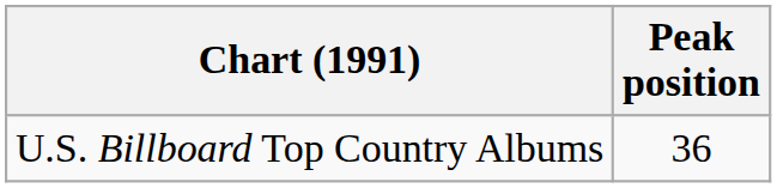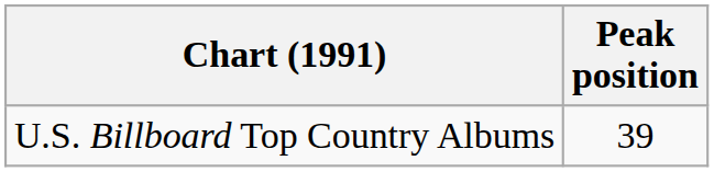U.S. Billboard Top Country Albums | Peak position: 36 -> 39
